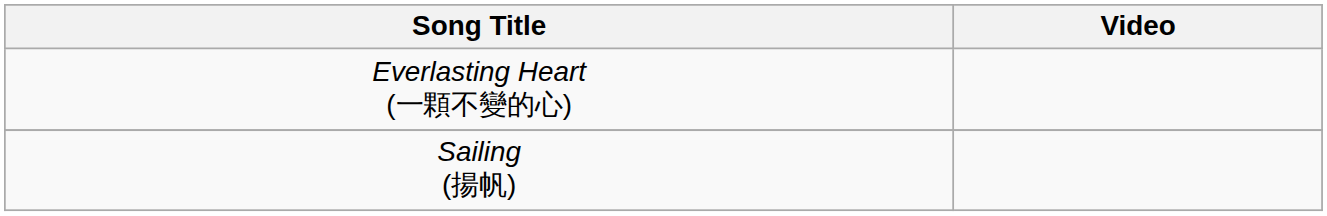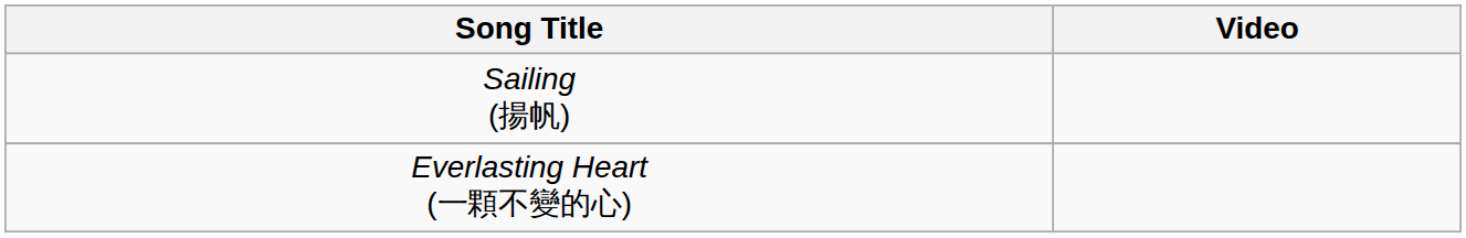rows swapped: Sailing (揚帆) <-> Everlasting Heart (一顆不變的心)
